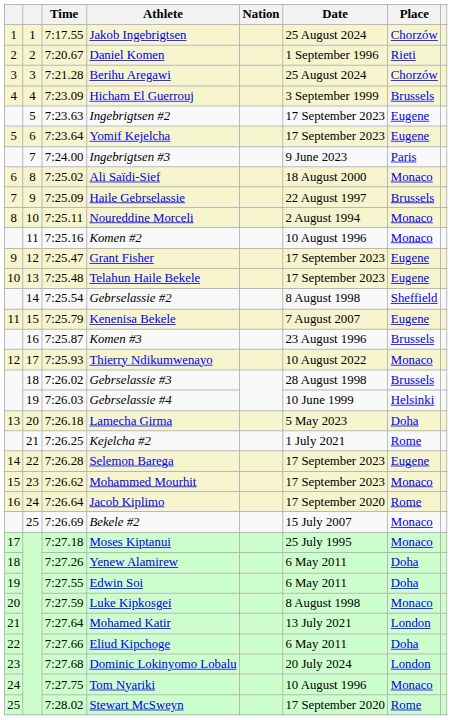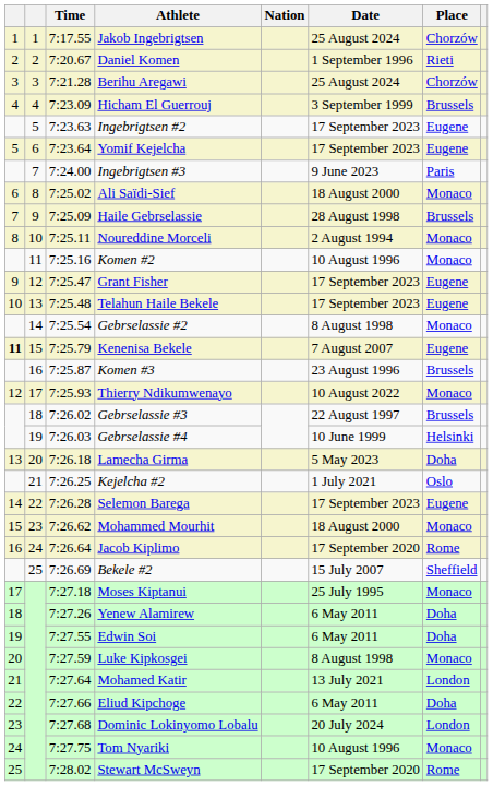Haile Gebrselassie | Date: 22 August 1997 -> 28 August 1998
Gebrselassie #2 | Place: Sheffield -> Monaco
Kenenisa Bekele | column 1: normal -> bold
Gebrselassie #3 | Date: 28 August 1998 -> 22 August 1997
Kejelcha #2 | Place: Rome -> Oslo
Mohammed Mourhit | Date: 17 September 2023 -> 18 August 2000
Bekele #2 | Place: Monaco -> Sheffield
